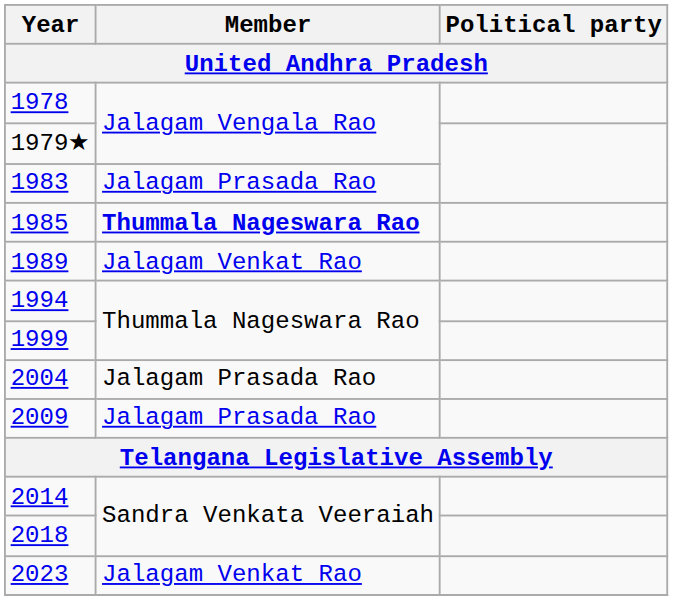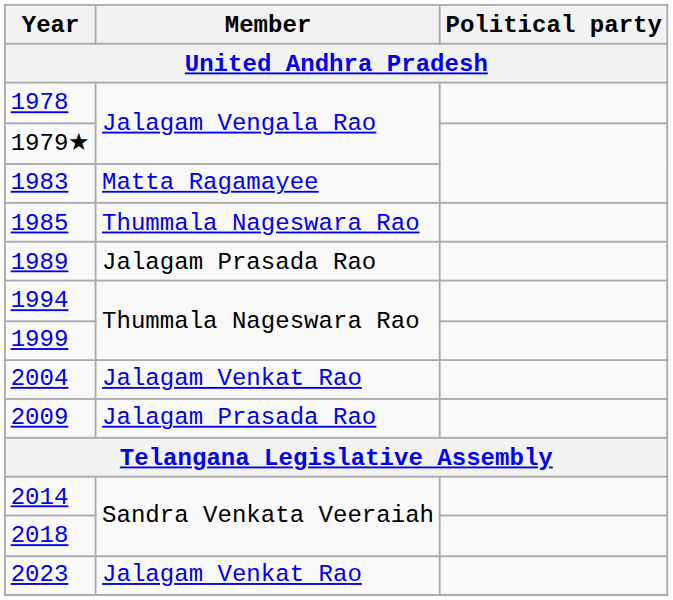1983 | Member: Jalagam Prasada Rao -> Matta Ragamayee
1985 | Member: bold -> normal
1989 | Member: Jalagam Venkat Rao -> Jalagam Prasada Rao
2004 | Member: Jalagam Prasada Rao -> Jalagam Venkat Rao
